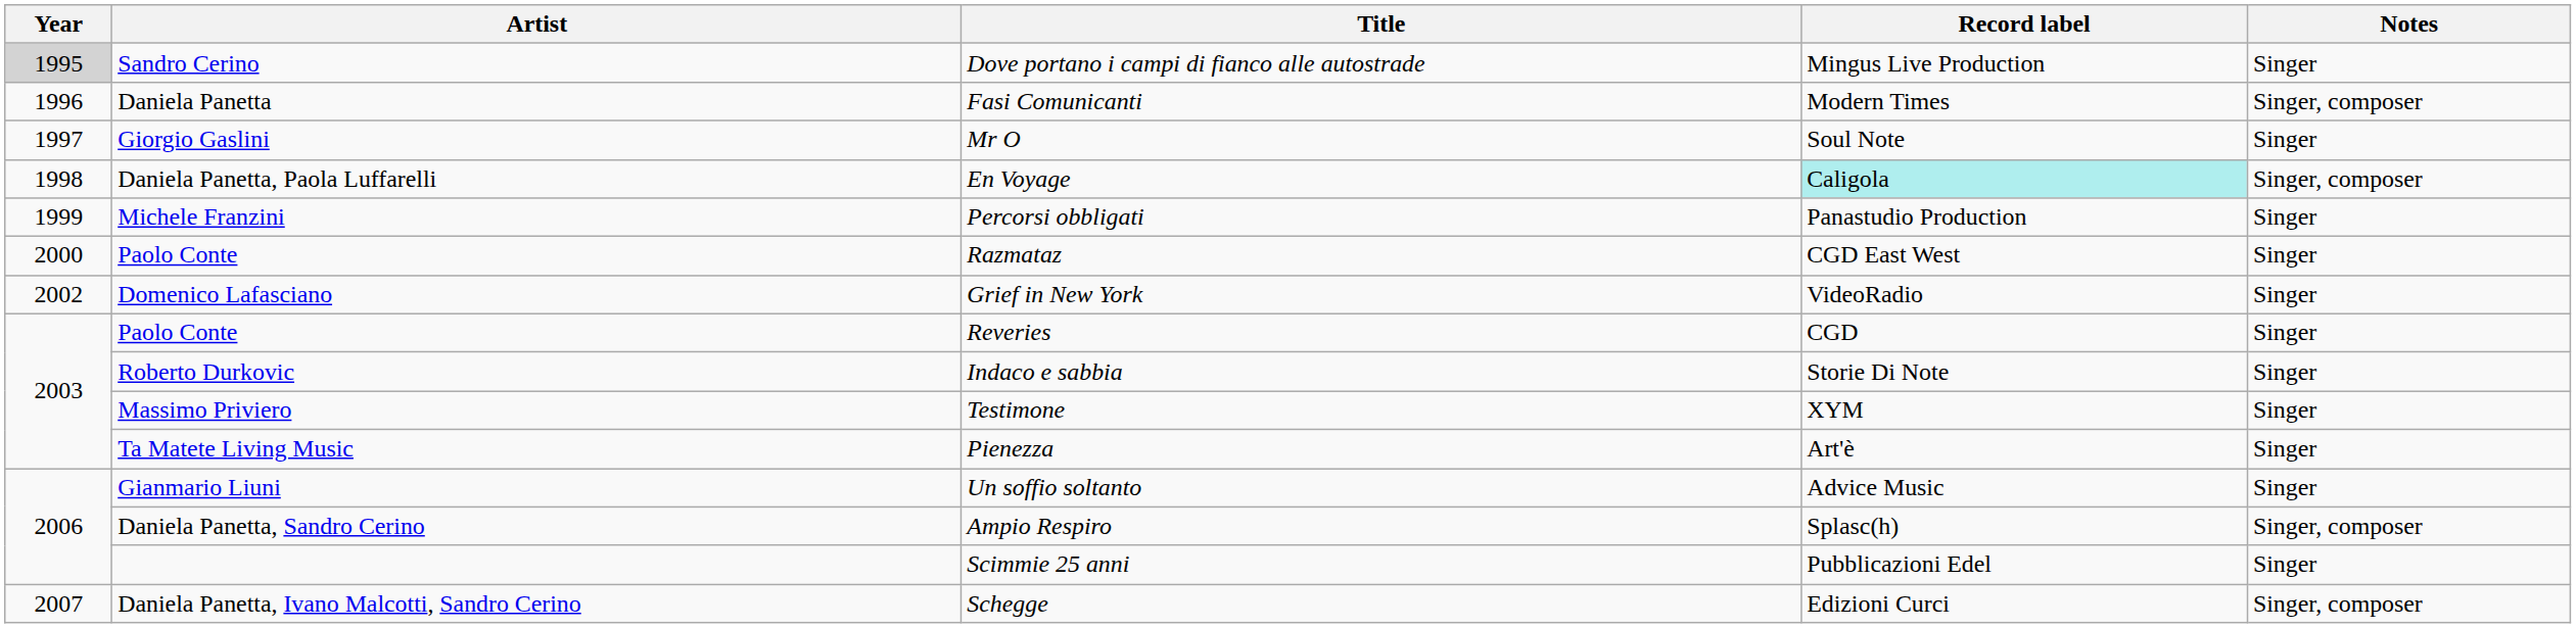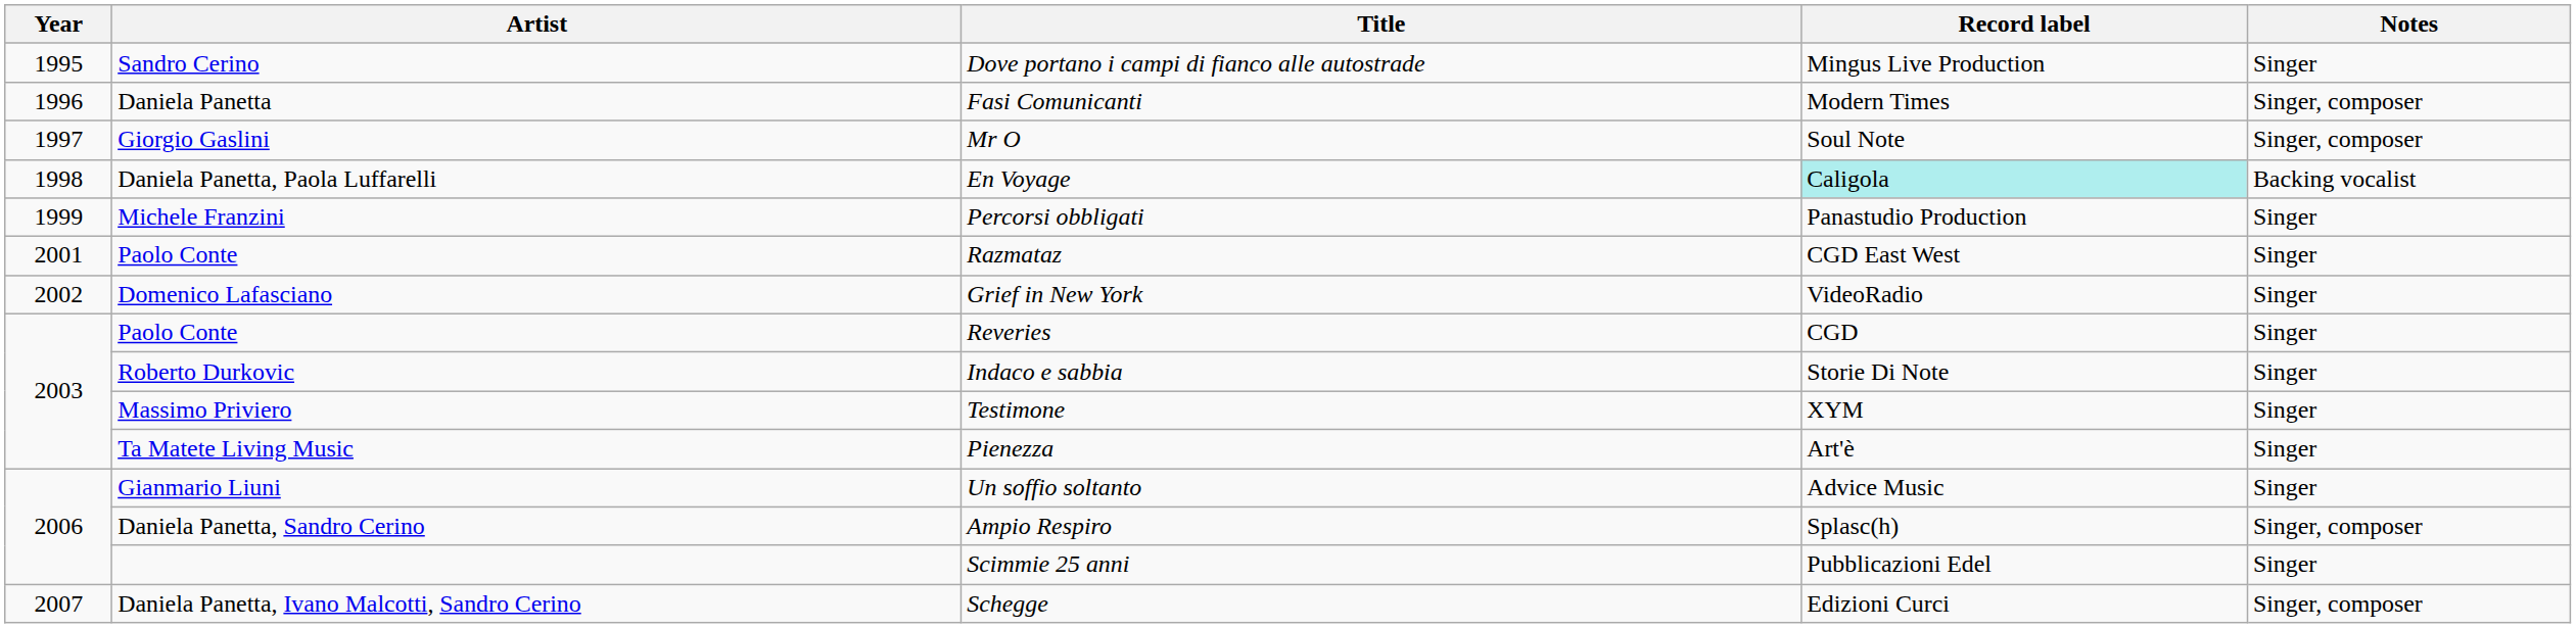Dove portano i campi di fianco alle autostrade | Year: lightgrey background -> no background
Mr O | Notes: Singer -> Singer, composer
En Voyage | Notes: Singer, composer -> Backing vocalist
Razmataz | Year: 2000 -> 2001
